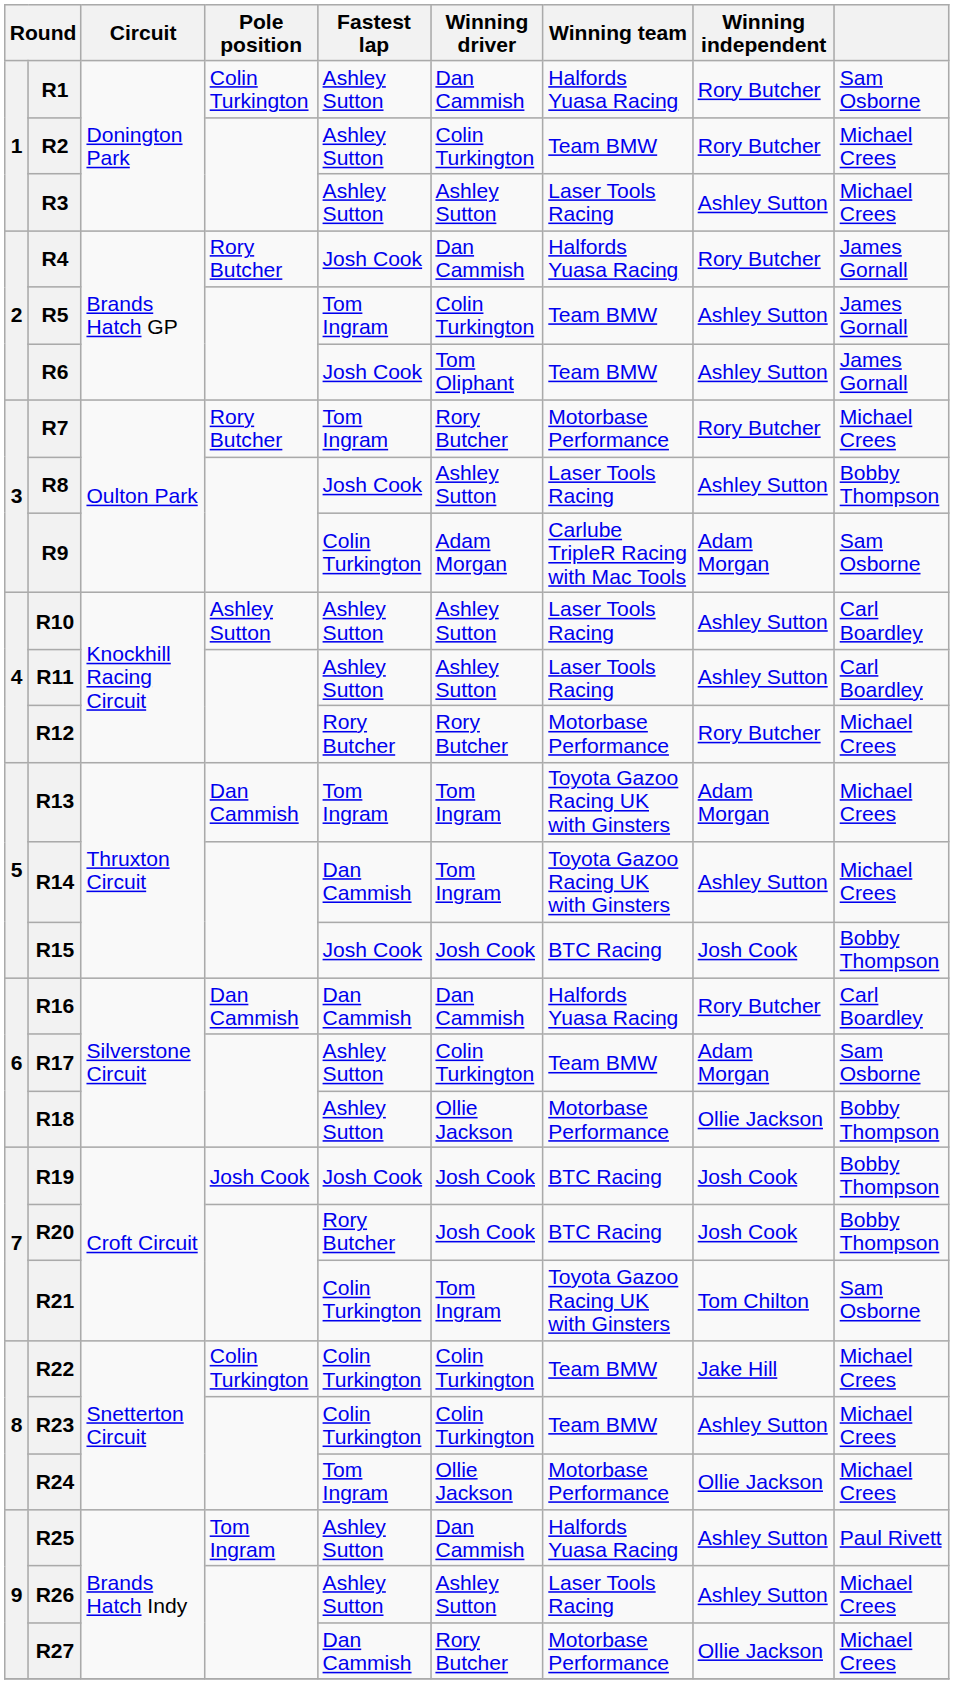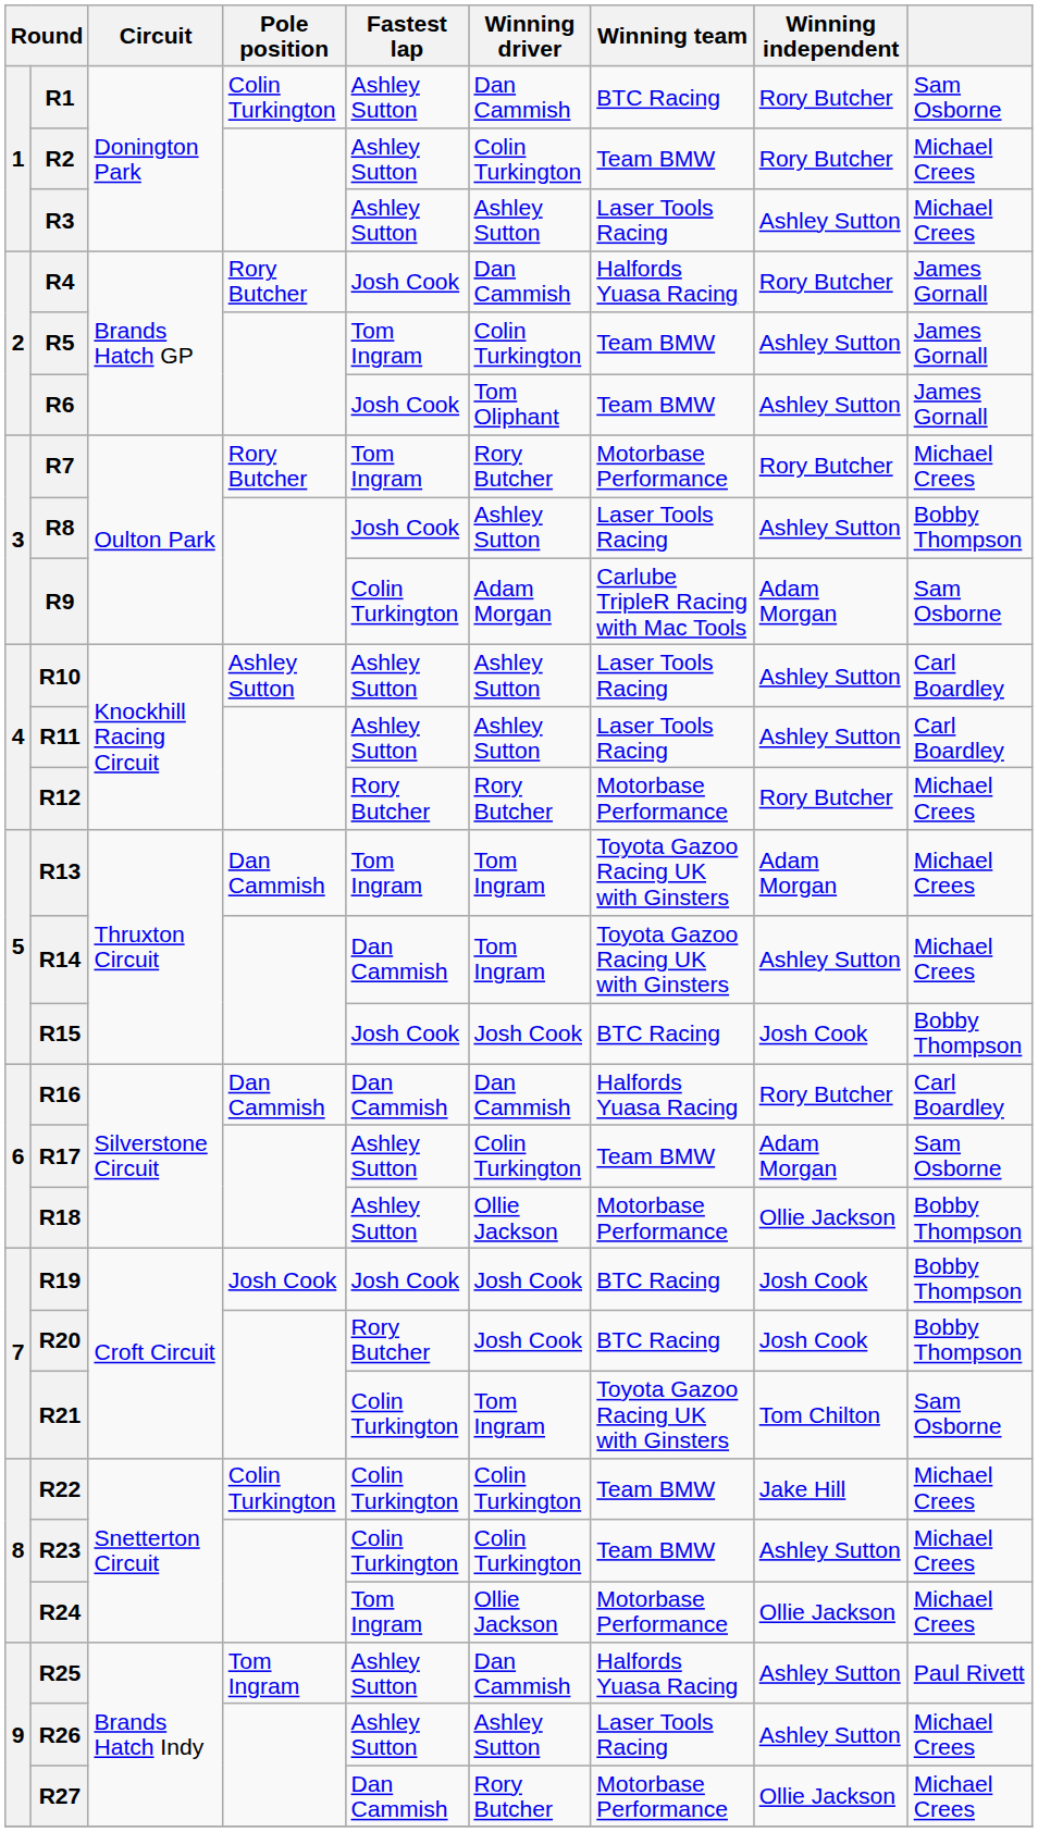R1 | Winning team: Halfords Yuasa Racing -> BTC Racing
